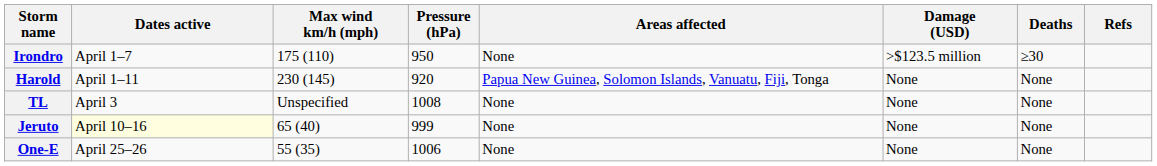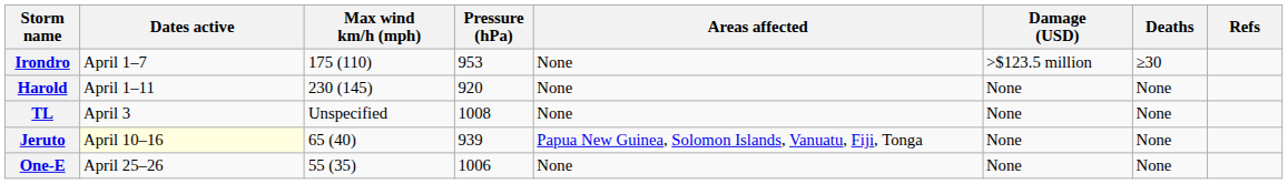Irondro | Pressure (hPa): 950 -> 953
Harold | Areas affected: Papua New Guinea, Solomon Islands, Vanuatu, Fiji, Tonga -> None
Jeruto | Pressure (hPa): 999 -> 939
Jeruto | Areas affected: None -> Papua New Guinea, Solomon Islands, Vanuatu, Fiji, Tonga
